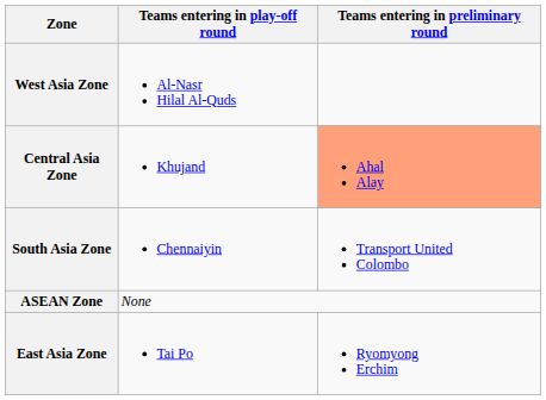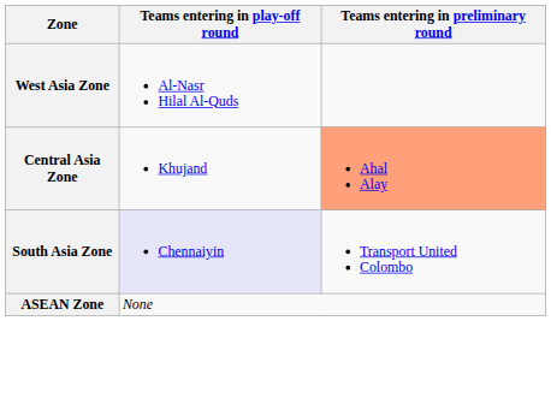South Asia Zone | Teams entering in play-off round: no background -> lavender background
- row: East Asia Zone | Tai Po | Ryomyong Erchim
